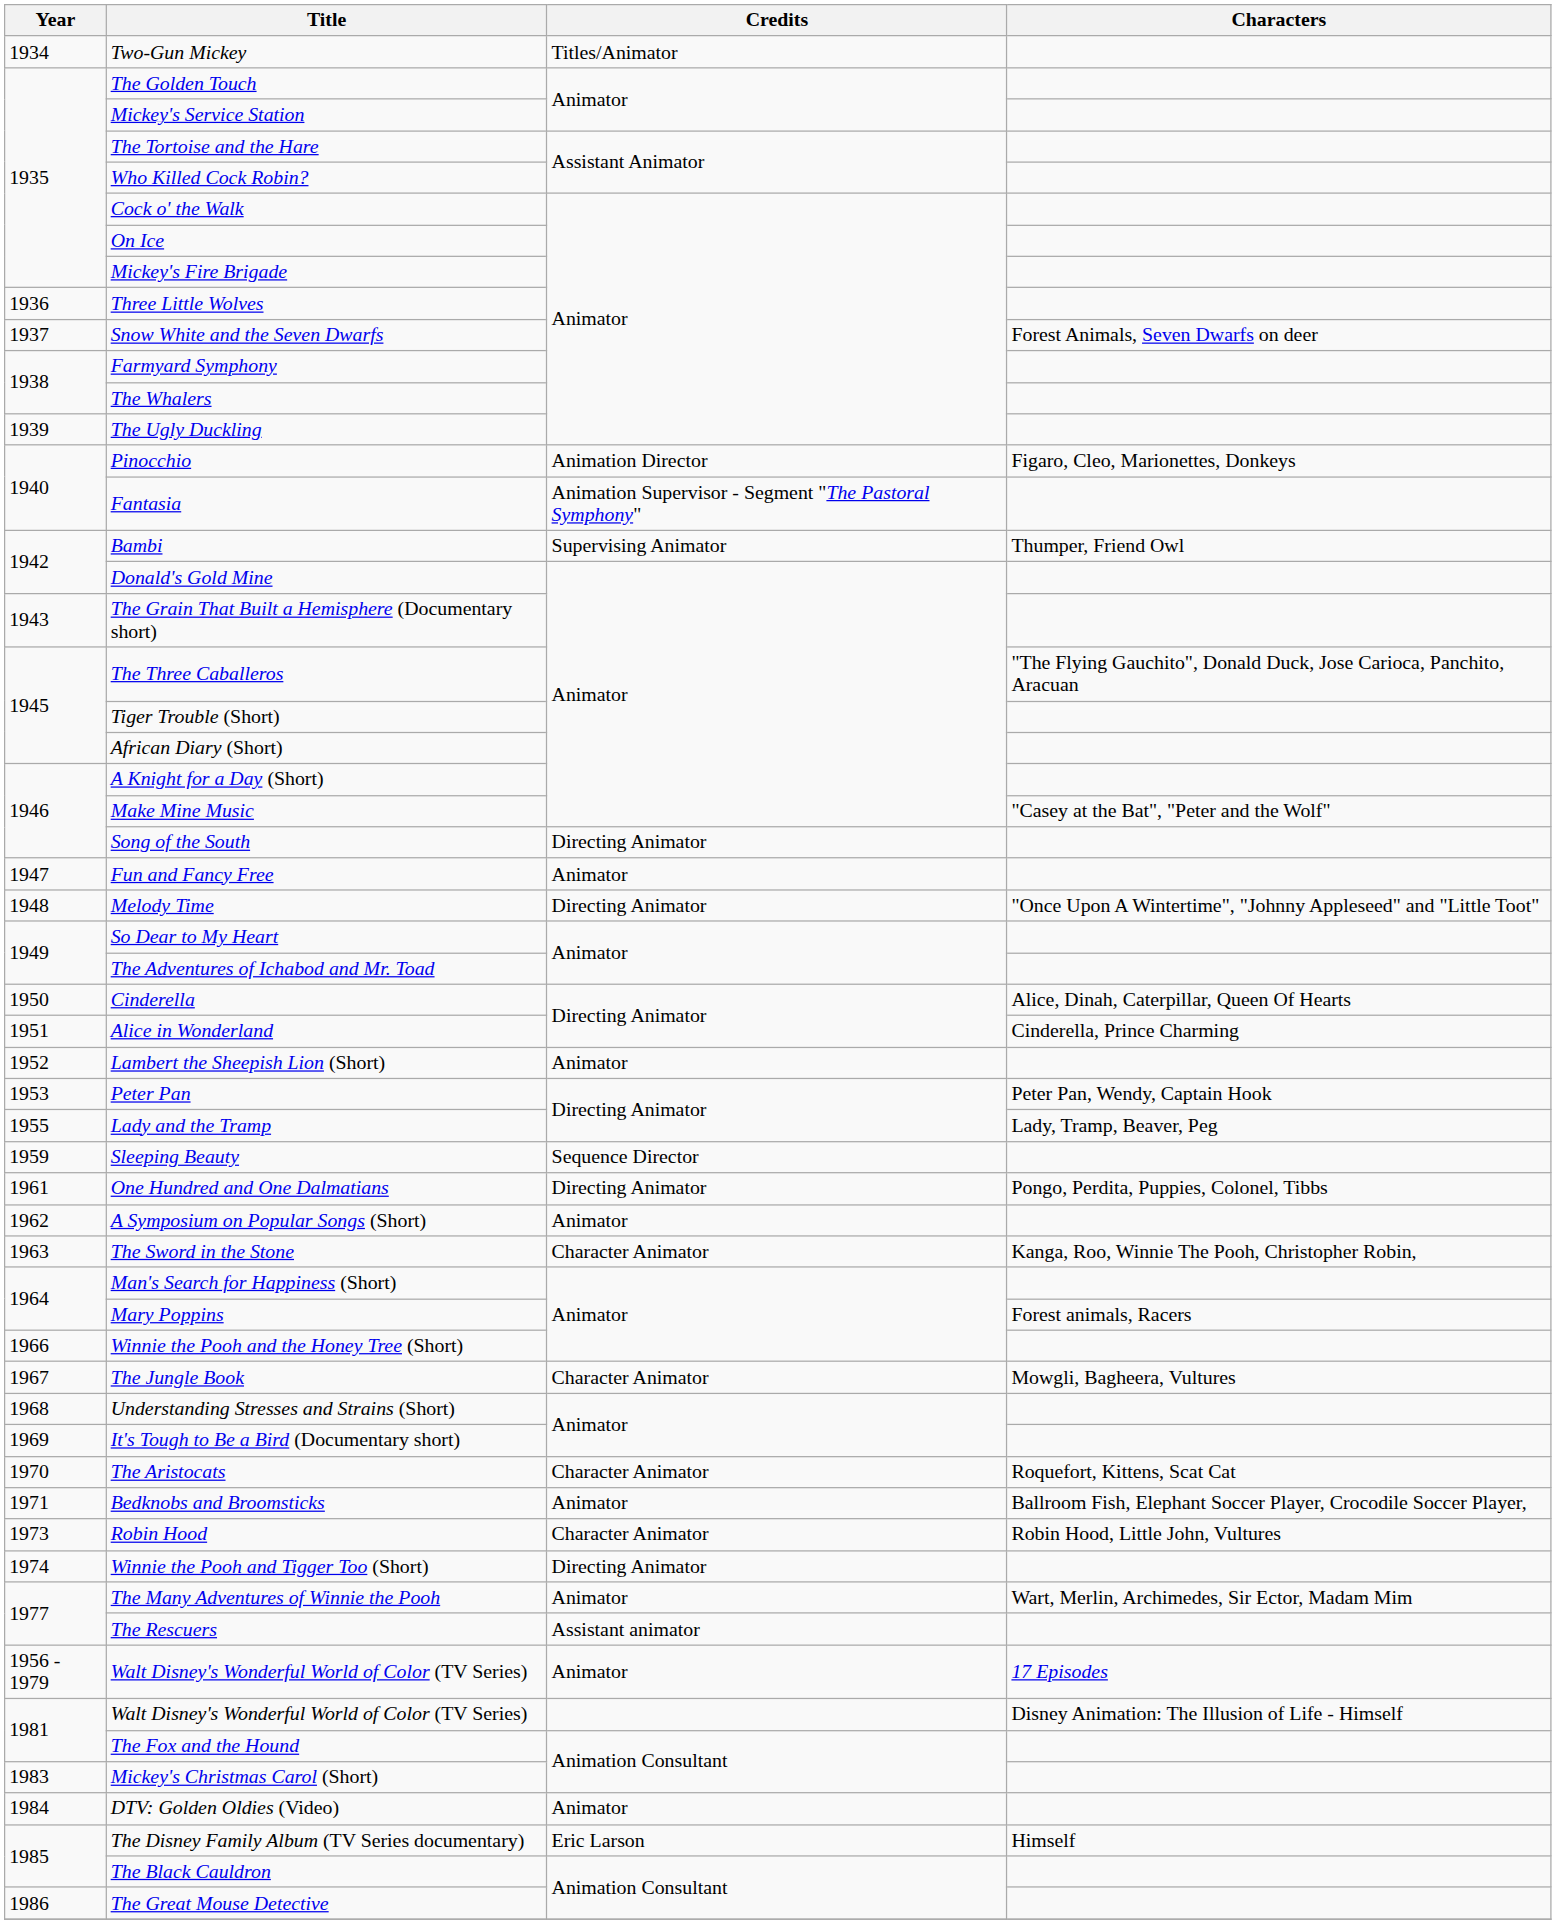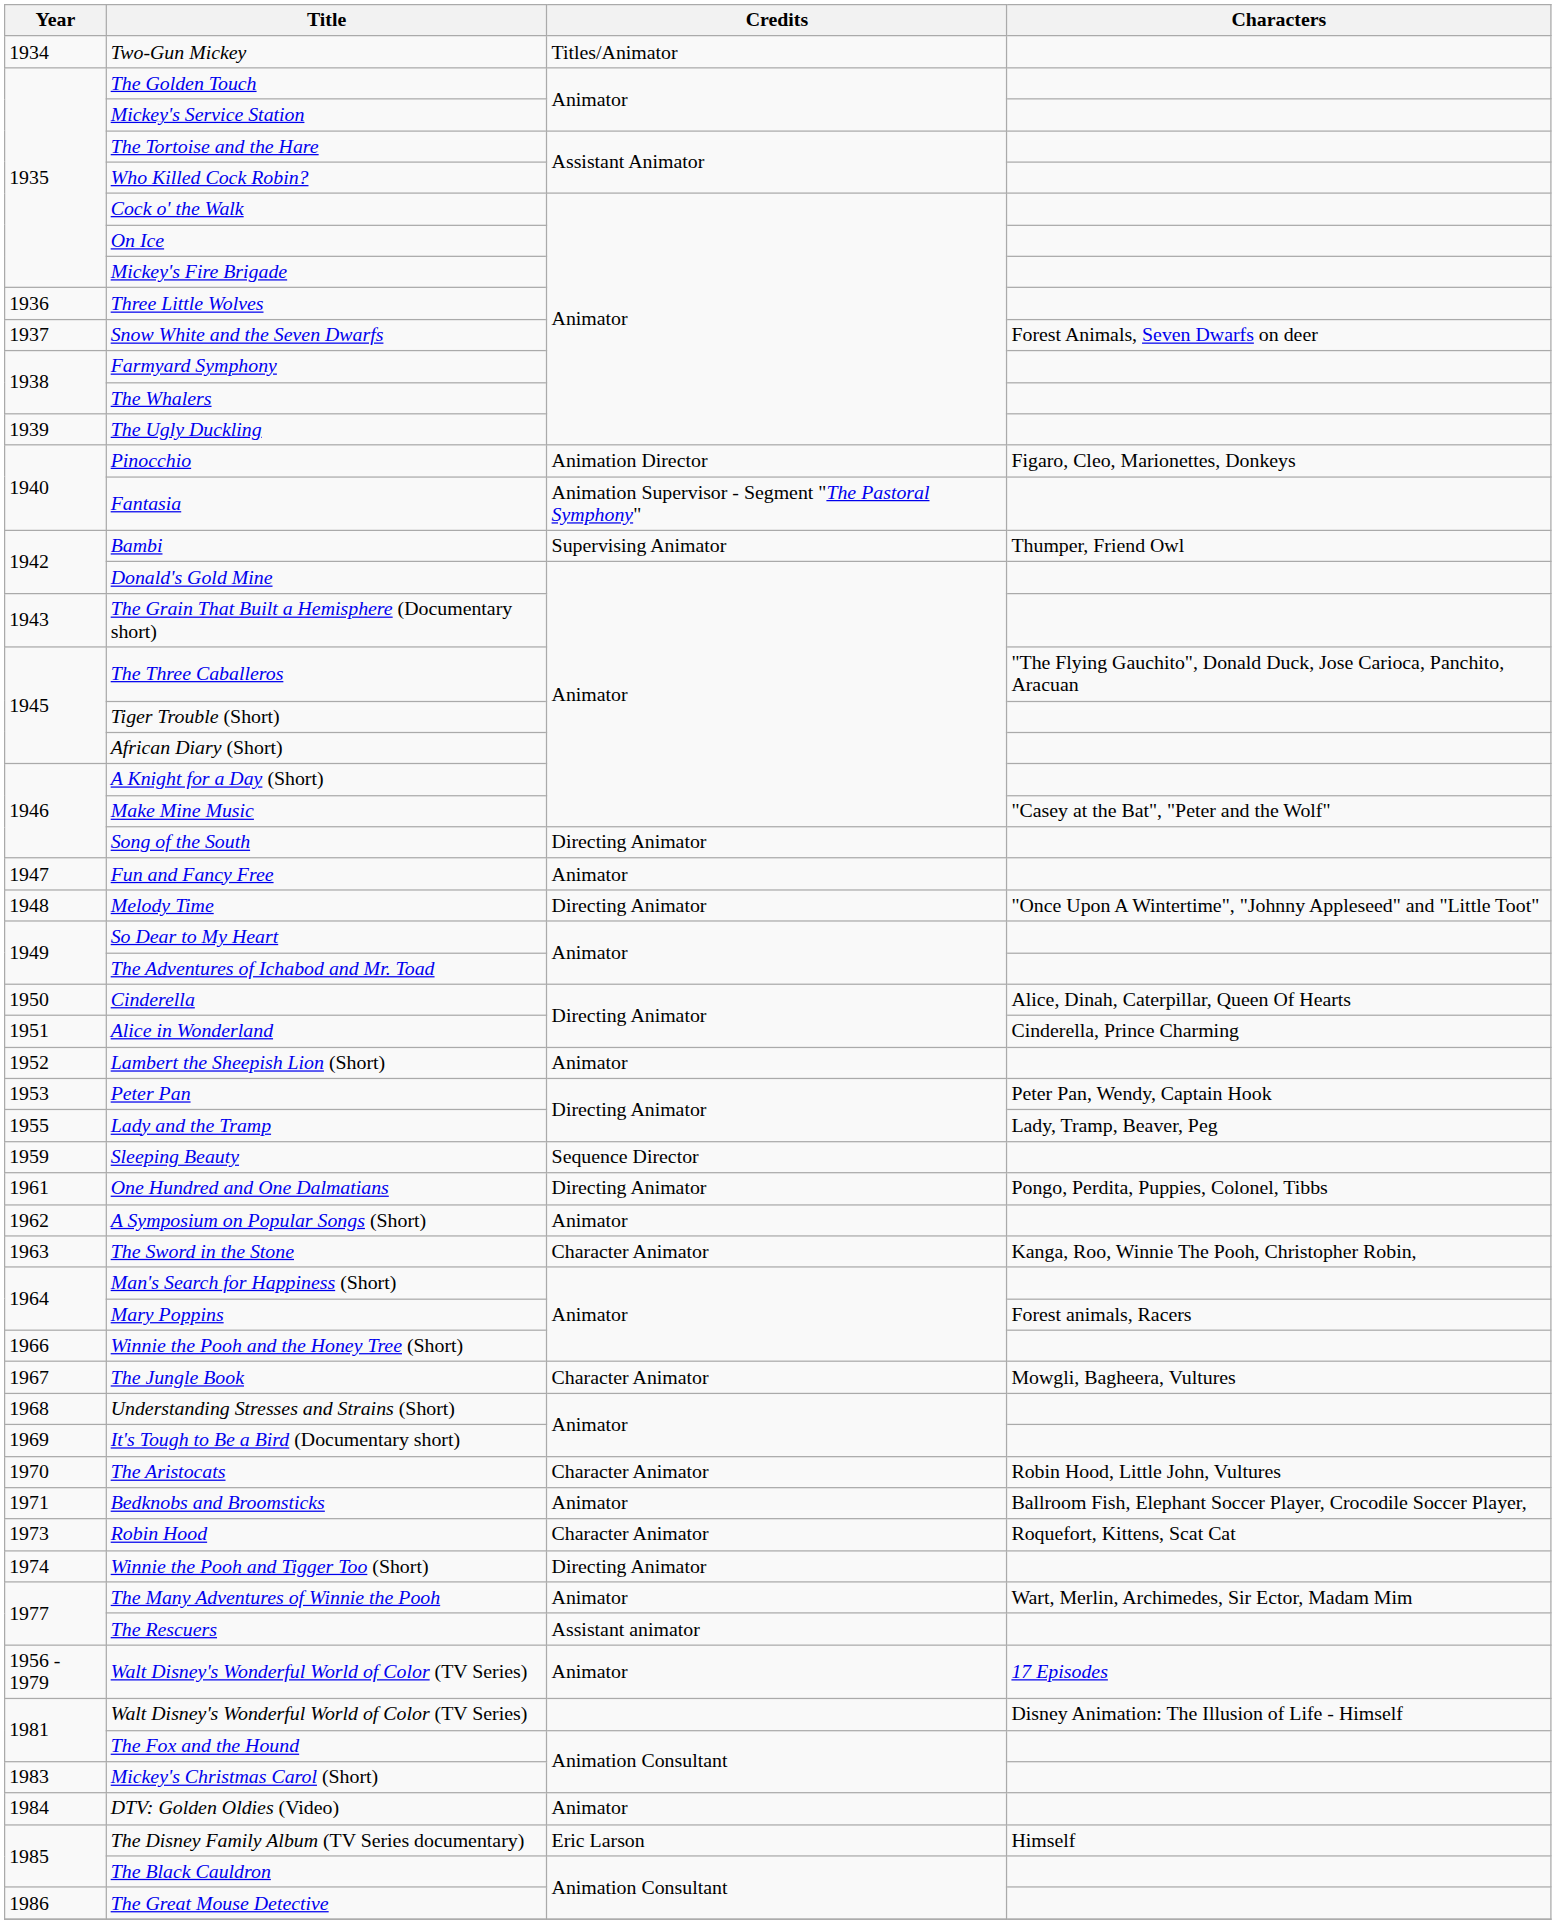The Aristocats | Characters: Roquefort, Kittens, Scat Cat -> Robin Hood, Little John, Vultures
Robin Hood | Characters: Robin Hood, Little John, Vultures -> Roquefort, Kittens, Scat Cat
